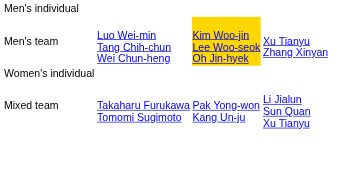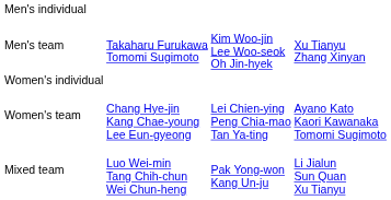Men's team | column 2: Luo Wei-min Tang Chih-chun Wei Chun-heng -> Takaharu Furukawa Tomomi Sugimoto
Men's team | column 3: gold background -> no background
+ row: Women's team | Chang Hye-jin Kang Chae-young Lee Eun-gyeong | Lei Chien-ying Peng Chia-mao Tan Ya-ting | Ayano Kato Kaori Kawanaka Tomomi Sugimoto
Mixed team | column 2: Takaharu Furukawa Tomomi Sugimoto -> Luo Wei-min Tang Chih-chun Wei Chun-heng
